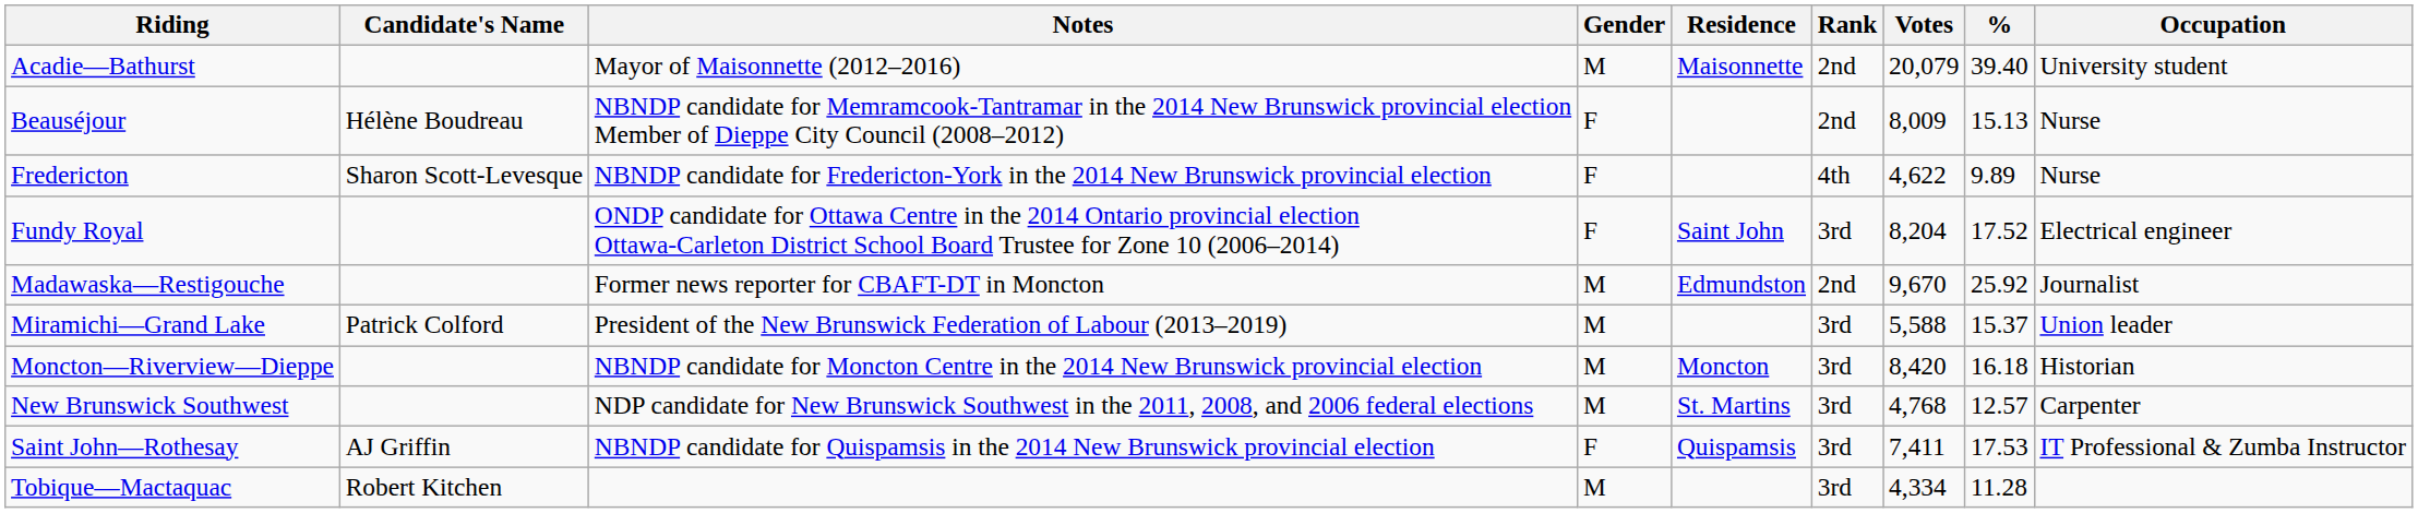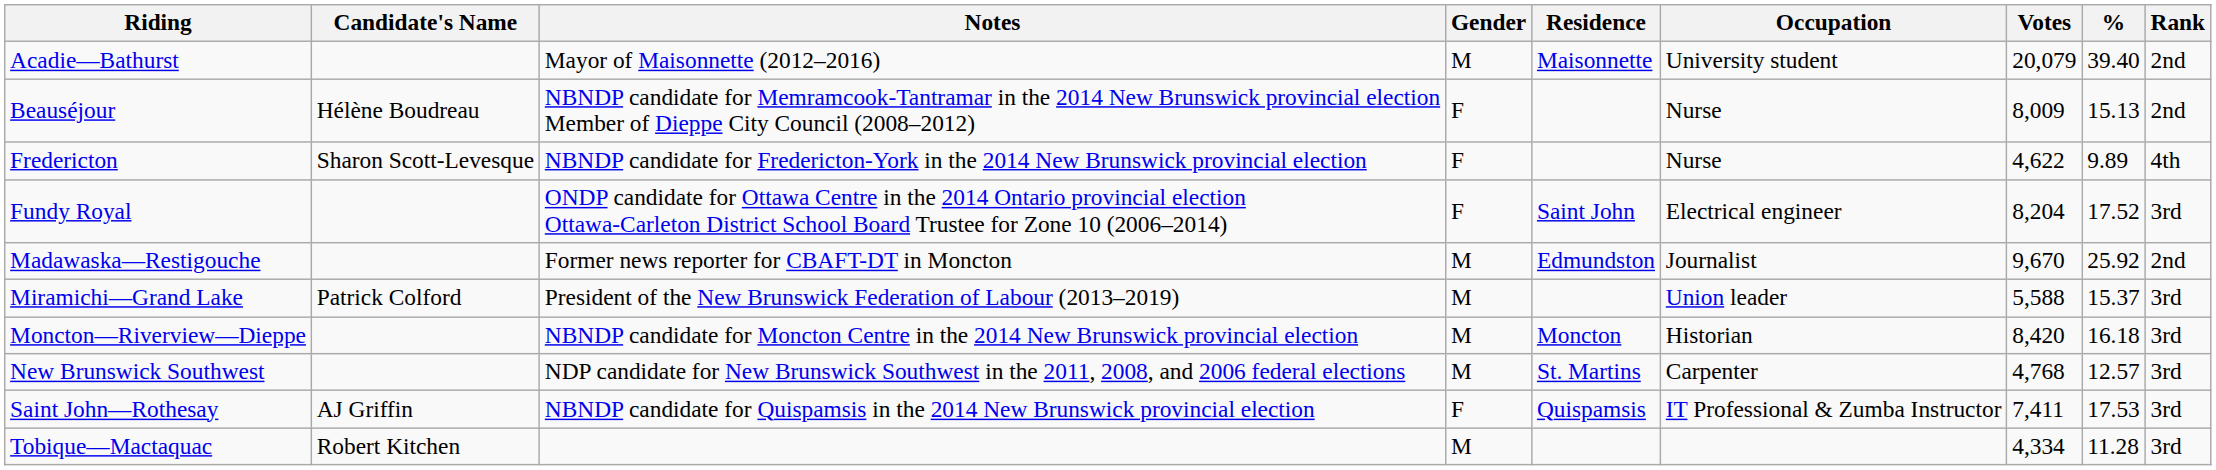columns swapped: Occupation <-> Rank
